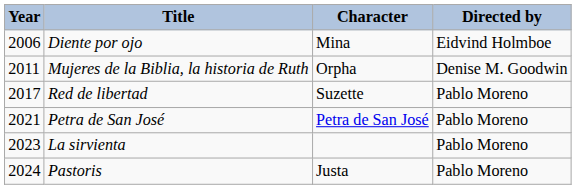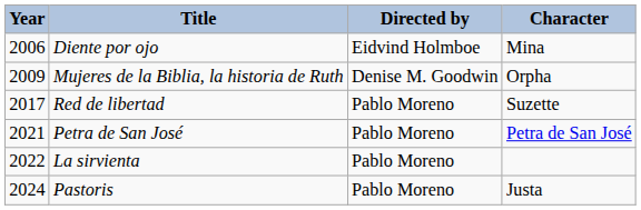columns swapped: Character <-> Directed by
Mujeres de la Biblia, la historia de Ruth | Year: 2011 -> 2009
La sirvienta | Year: 2023 -> 2022
